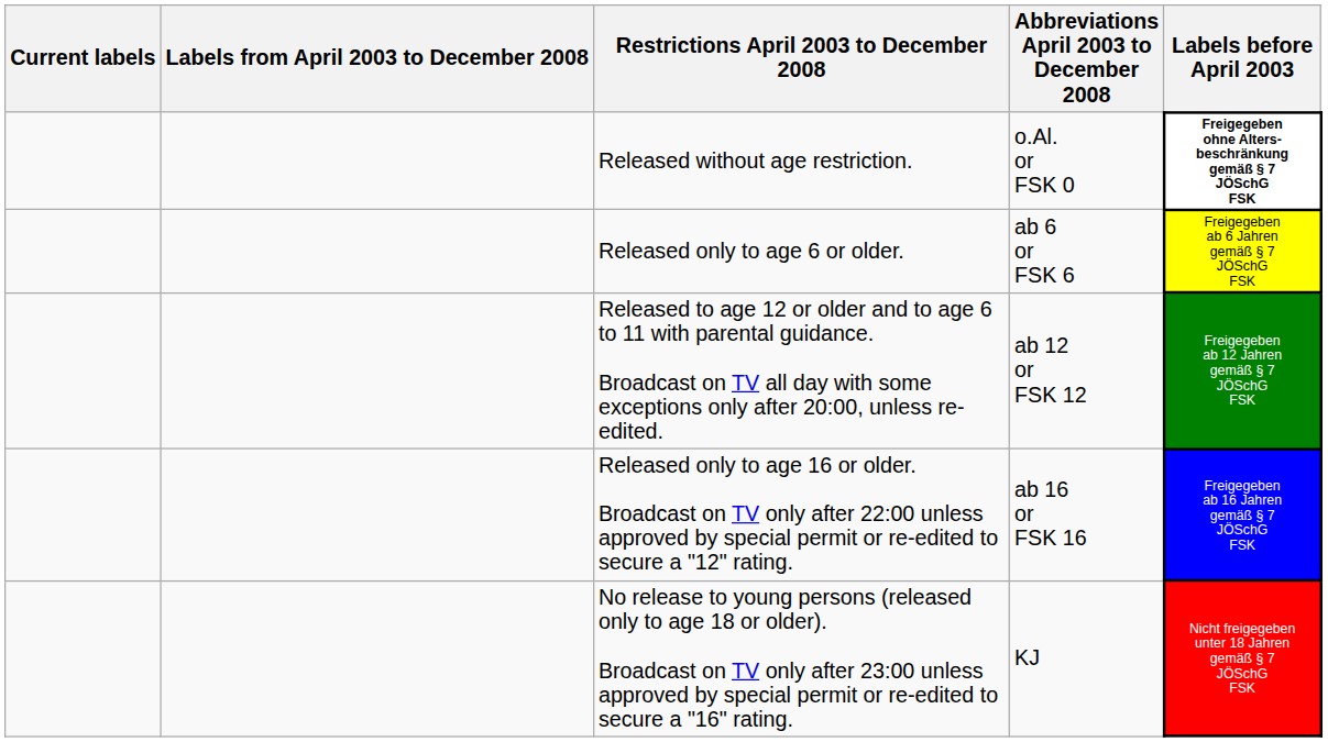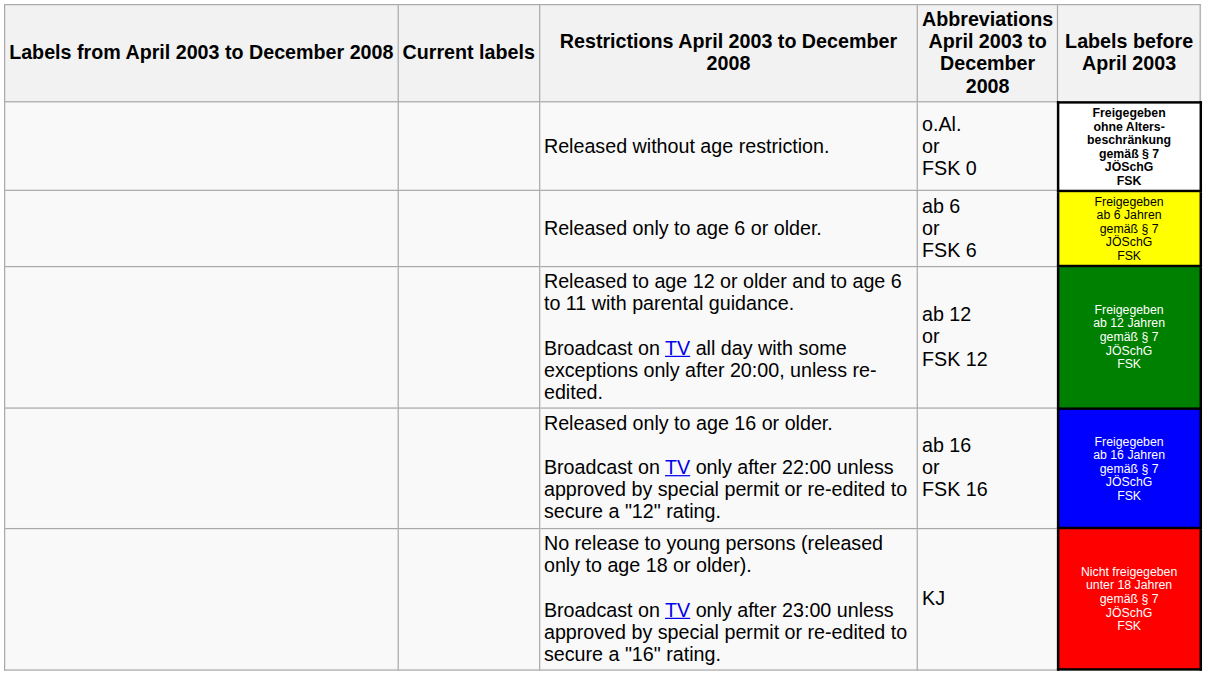columns swapped: Current labels <-> Labels from April 2003 to December 2008
